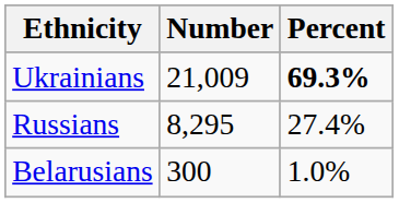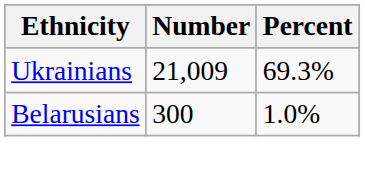Ukrainians | Percent: bold -> normal
- row: Russians | 8,295 | 27.4%
